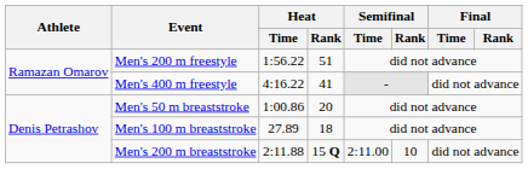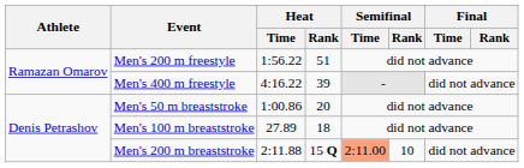Men's 400 m freestyle | Heat / Rank: 41 -> 39
Men's 200 m breaststroke | Semifinal / Time: no background -> lightsalmon background
